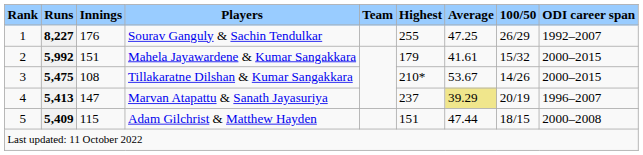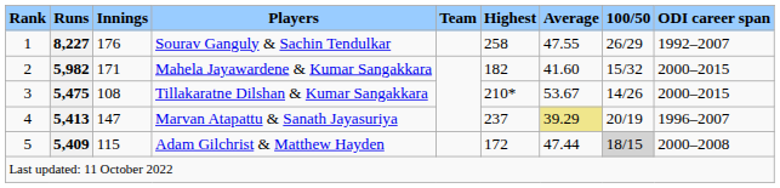Sourav Ganguly & Sachin Tendulkar | Highest: 255 -> 258
Sourav Ganguly & Sachin Tendulkar | Average: 47.25 -> 47.55
Mahela Jayawardene & Kumar Sangakkara | Runs: 5,992 -> 5,982
Mahela Jayawardene & Kumar Sangakkara | Innings: 151 -> 171
Mahela Jayawardene & Kumar Sangakkara | Highest: 179 -> 182
Mahela Jayawardene & Kumar Sangakkara | Average: 41.61 -> 41.60
Adam Gilchrist & Matthew Hayden | Highest: 151 -> 172
Adam Gilchrist & Matthew Hayden | 100/50: no background -> lightgrey background
